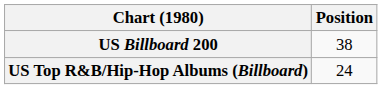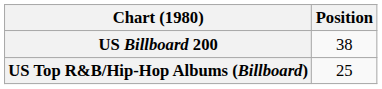US Top R&B/Hip-Hop Albums (Billboard) | Position: 24 -> 25
